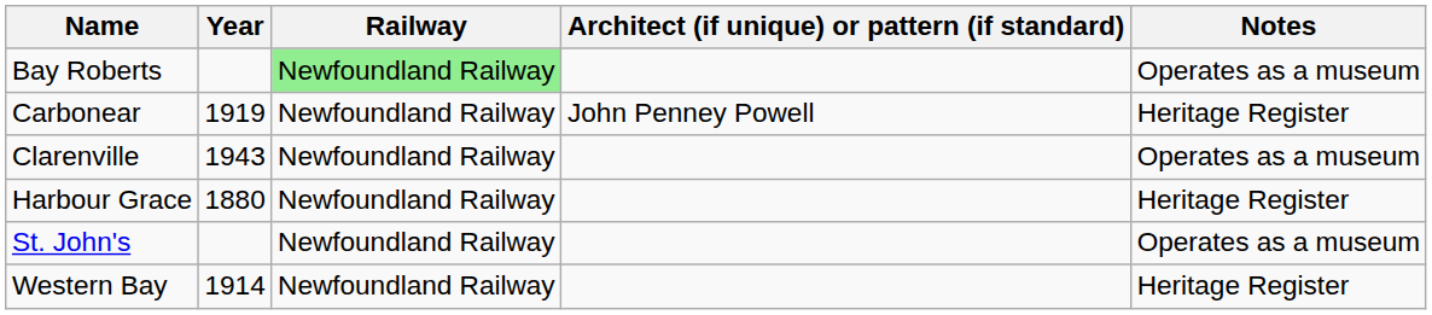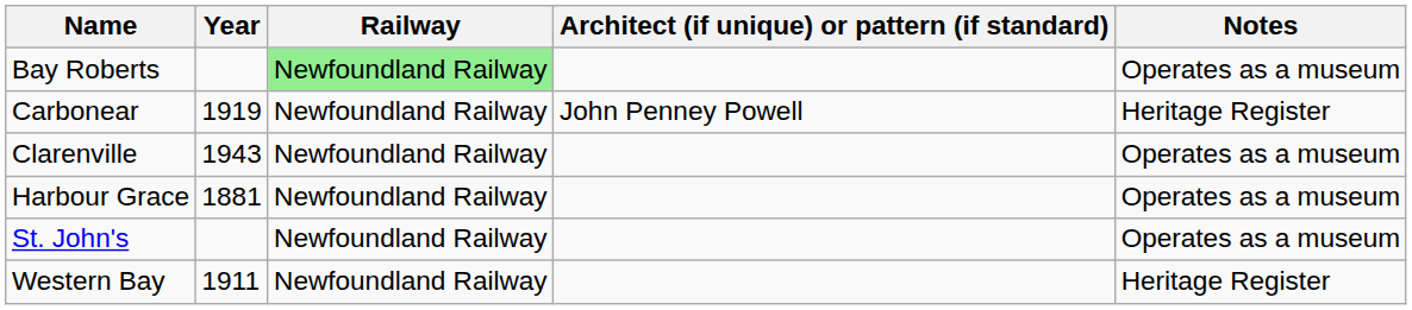Harbour Grace | Year: 1880 -> 1881
Harbour Grace | Notes: Heritage Register -> Operates as a museum
Western Bay | Year: 1914 -> 1911
